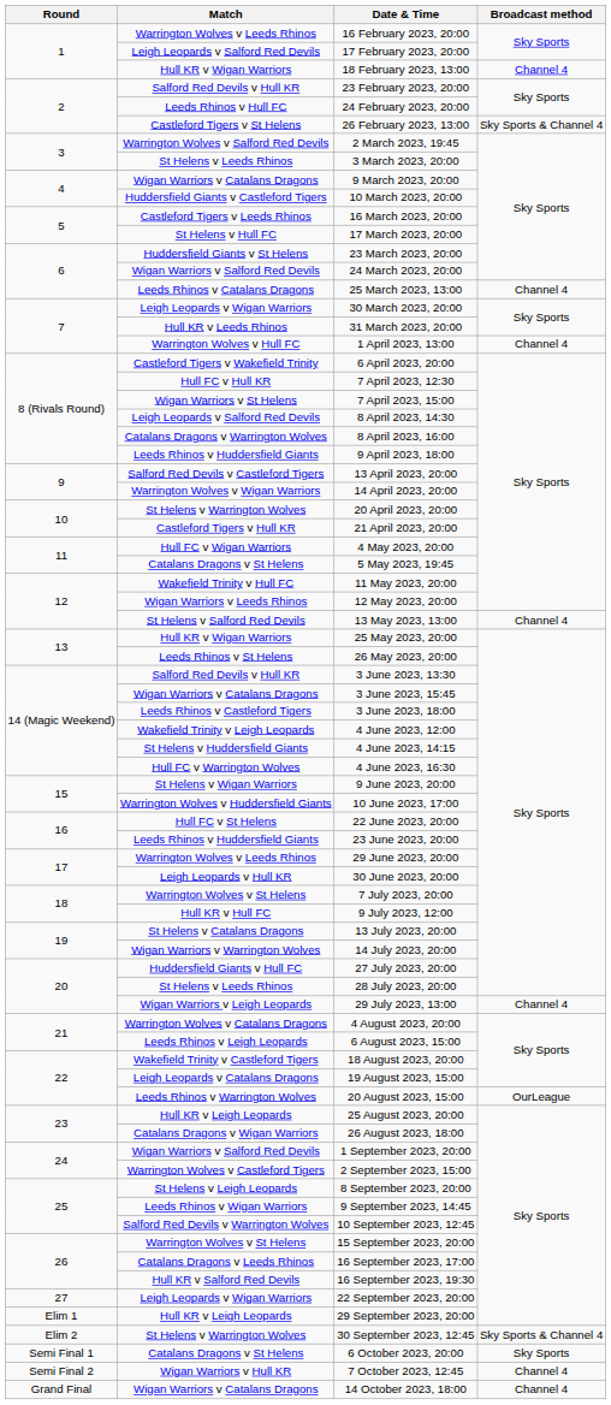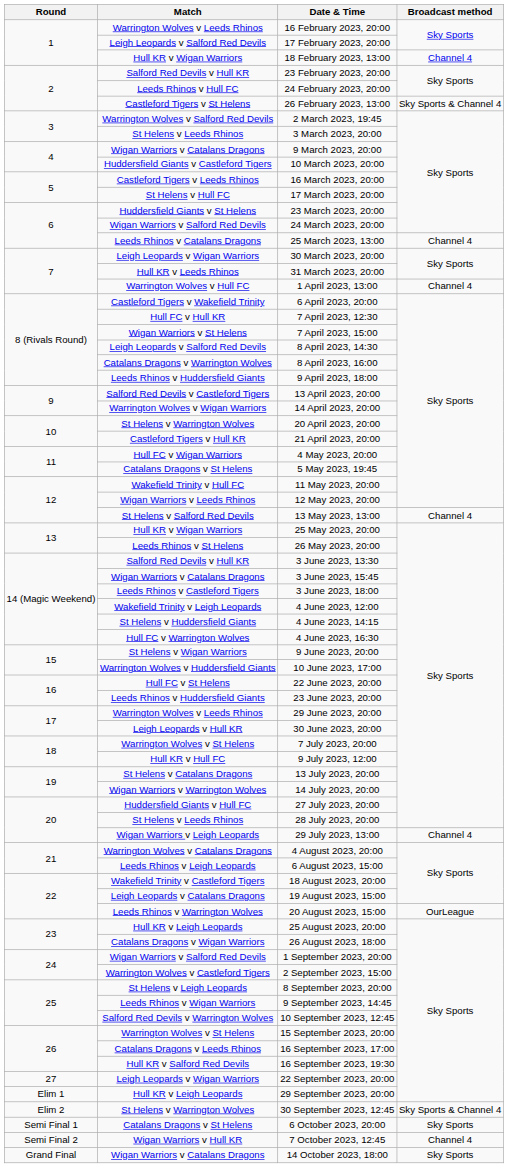14 October 2023, 18:00 | Broadcast method: Channel 4 -> Sky Sports
